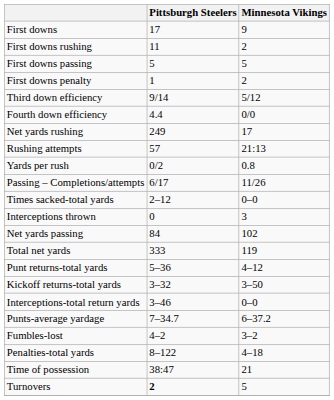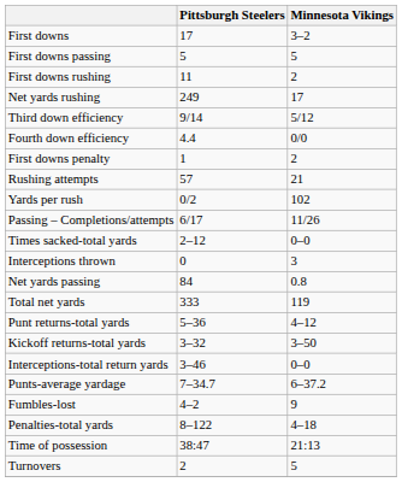First downs | Minnesota Vikings: 9 -> 3–2
rows swapped: First downs rushing <-> First downs passing
rows swapped: First downs penalty <-> Net yards rushing
Rushing attempts | Minnesota Vikings: 21:13 -> 21
Yards per rush | Minnesota Vikings: 0.8 -> 102
Net yards passing | Minnesota Vikings: 102 -> 0.8
Fumbles-lost | Minnesota Vikings: 3–2 -> 9
Time of possession | Minnesota Vikings: 21 -> 21:13
Turnovers | Pittsburgh Steelers: bold -> normal
